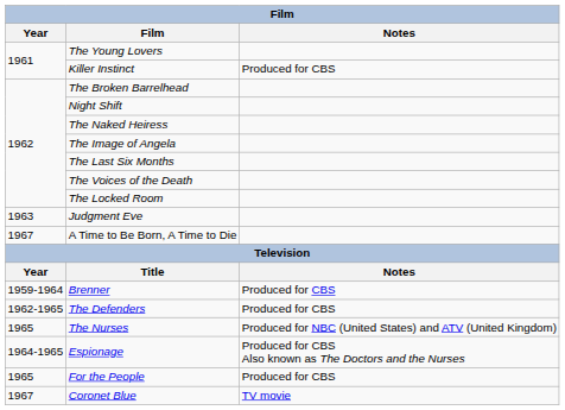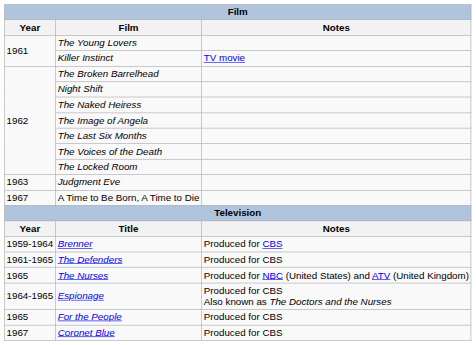Killer Instinct | Notes: Produced for CBS -> TV movie
The Defenders | Year: 1962-1965 -> 1961-1965
Coronet Blue | Notes: TV movie -> Produced for CBS
